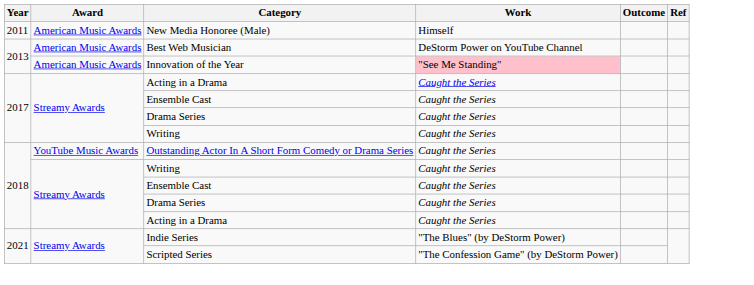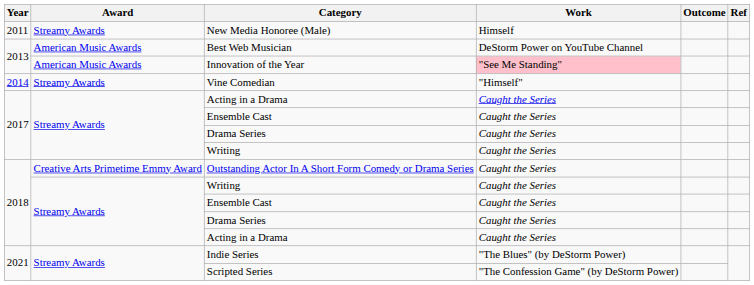New Media Honoree (Male) | Award: American Music Awards -> Streamy Awards
+ row: 2014 | Streamy Awards | Vine Comedian | "Himself"
Outstanding Actor In A Short Form Comedy or Drama Series | Award: YouTube Music Awards -> Creative Arts Primetime Emmy Award
